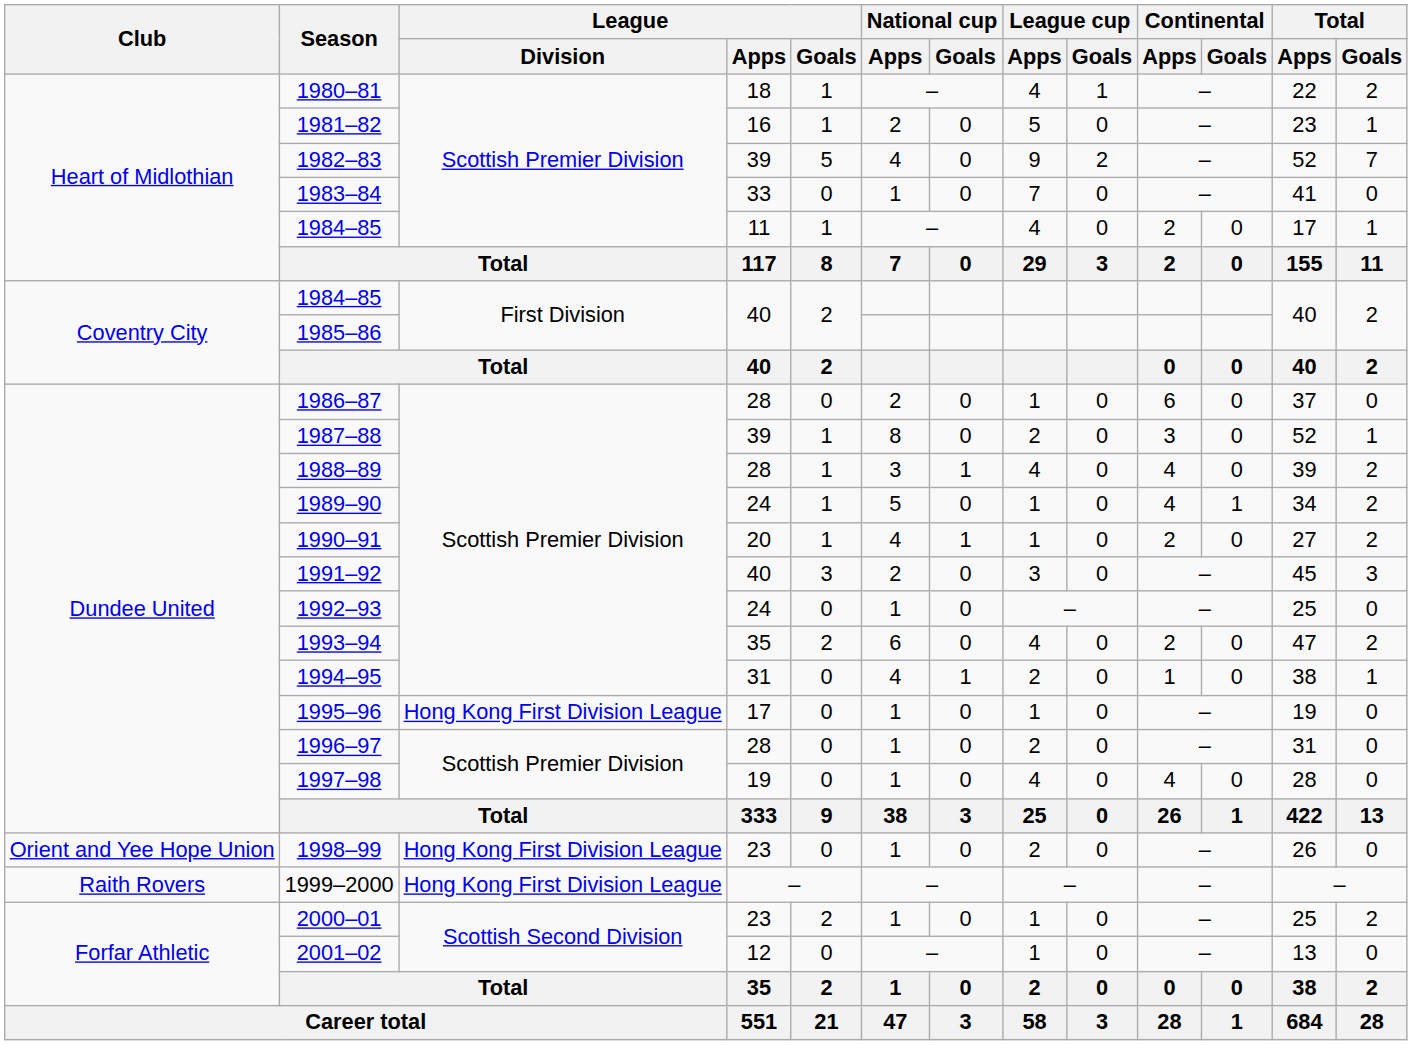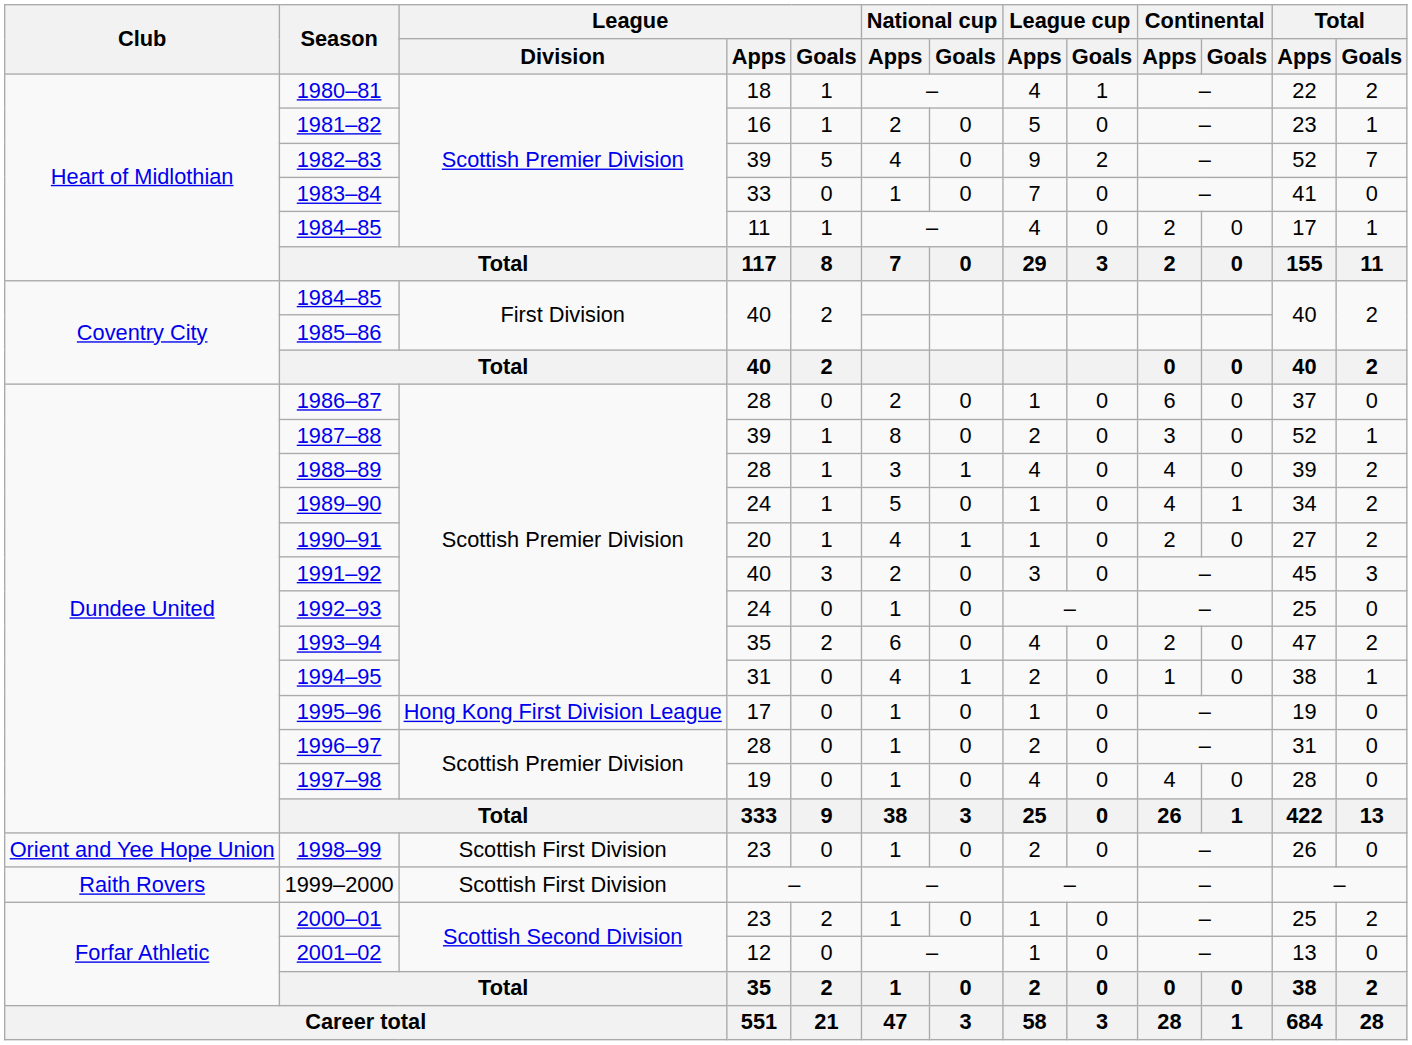1998–99 | League / Division: Hong Kong First Division League -> Scottish First Division
1999–2000 | League / Division: Hong Kong First Division League -> Scottish First Division
